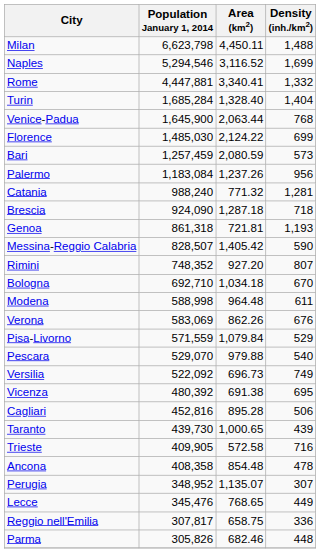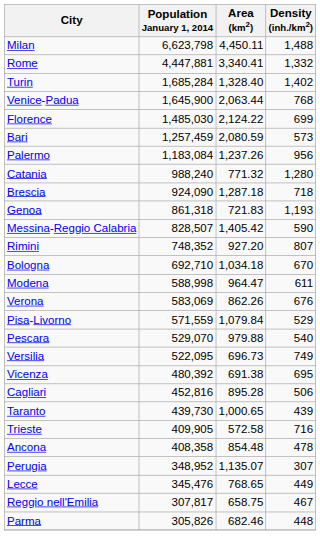- row: Naples | 5,294,546 | 3,116.52 | 1,699
Turin | Density (inh./km2): 1,404 -> 1,402
Catania | Density (inh./km2): 1,281 -> 1,280
Genoa | Area (km2): 721.81 -> 721.83
Modena | Area (km2): 964.48 -> 964.47
Versilia | Population January 1, 2014: 522,092 -> 522,095
Reggio nell'Emilia | Density (inh./km2): 336 -> 467
